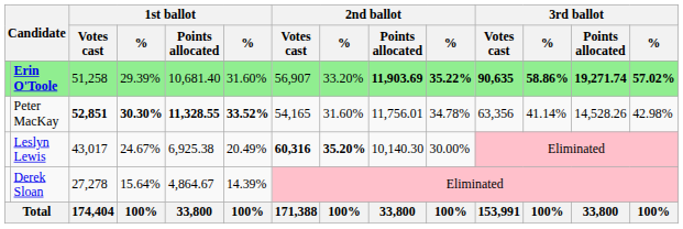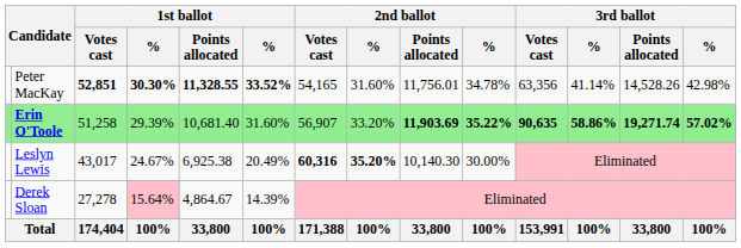rows swapped: Erin O'Toole <-> Peter MacKay
Derek Sloan | column 4: no background -> pink background
